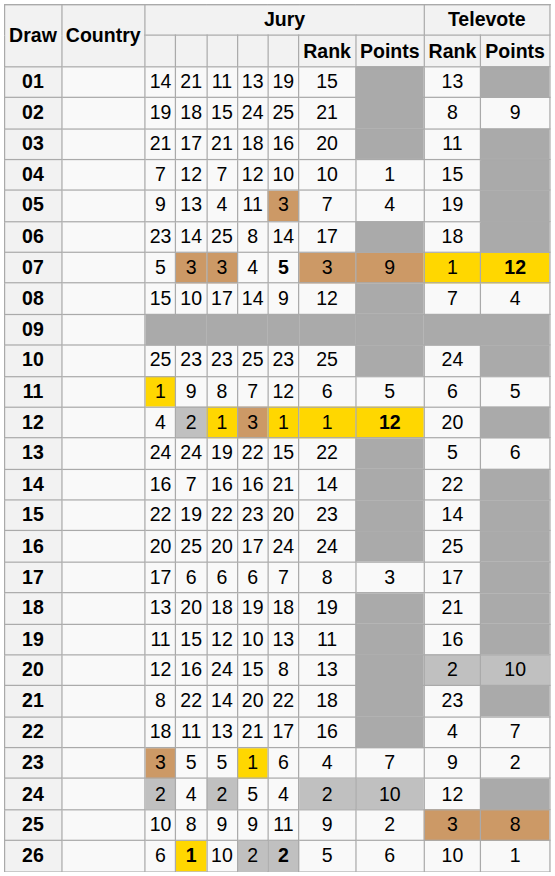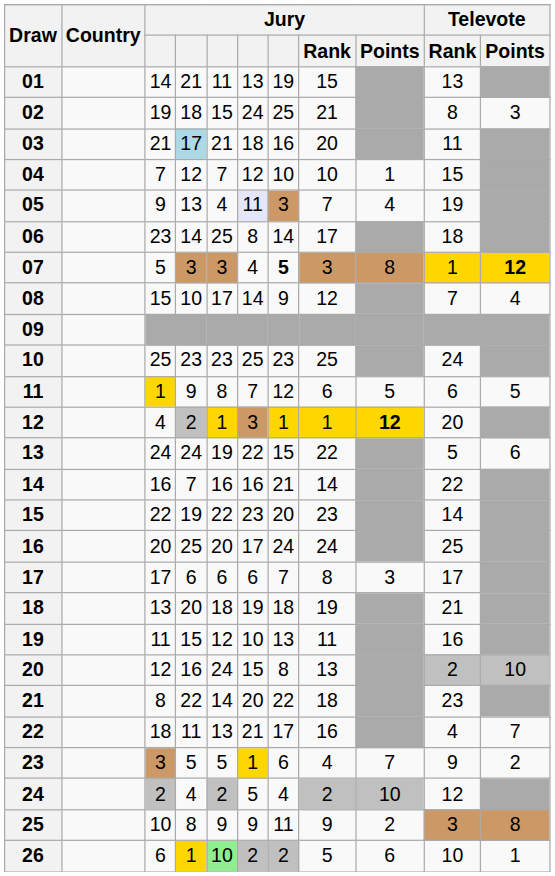02 | Televote / Points: 9 -> 3
03 | column 4: no background -> lightblue background
05 | column 6: no background -> lavender background
07 | Jury / Points: 9 -> 8
26 | column 4: bold -> normal
26 | column 5: no background -> lightgreen background
26 | column 7: bold -> normal
